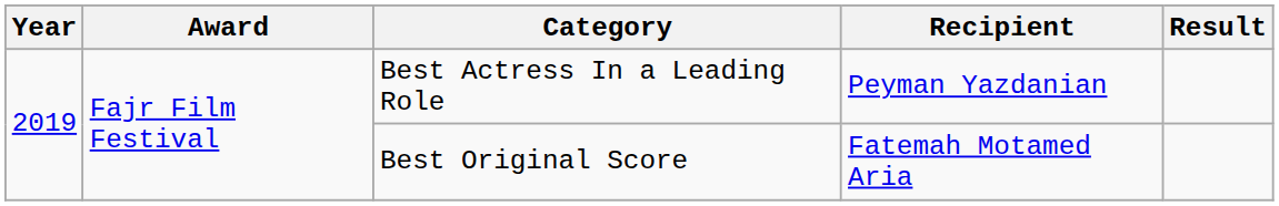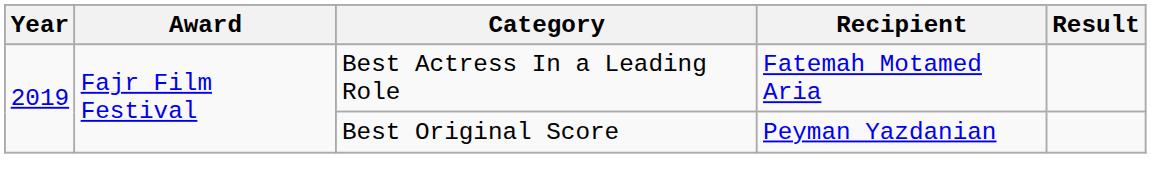Best Actress In a Leading Role | Recipient: Peyman Yazdanian -> Fatemah Motamed Aria
Best Original Score | Recipient: Fatemah Motamed Aria -> Peyman Yazdanian
